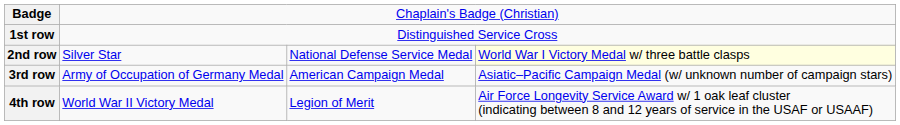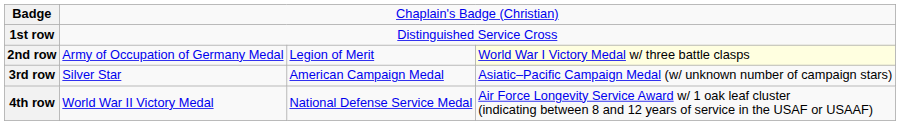2nd row | column 2: Silver Star -> Army of Occupation of Germany Medal
2nd row | column 3: National Defense Service Medal -> Legion of Merit
3rd row | column 2: Army of Occupation of Germany Medal -> Silver Star
4th row | column 3: Legion of Merit -> National Defense Service Medal
